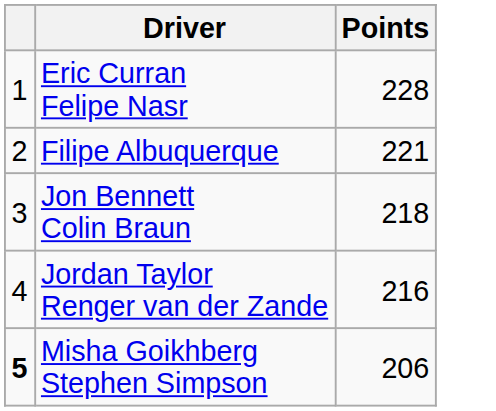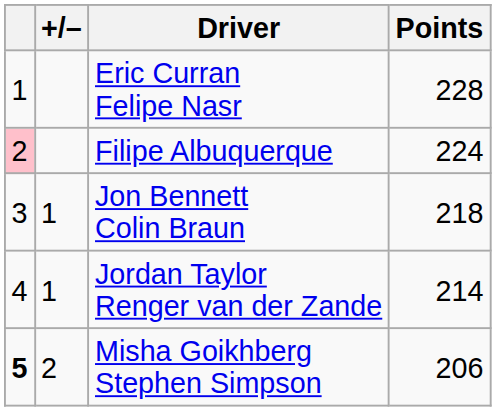+ column: +/– | 1 | 1 | 2
Filipe Albuquerque | column 1: no background -> pink background
Filipe Albuquerque | Points: 221 -> 224
Jordan Taylor Renger van der Zande | Points: 216 -> 214
